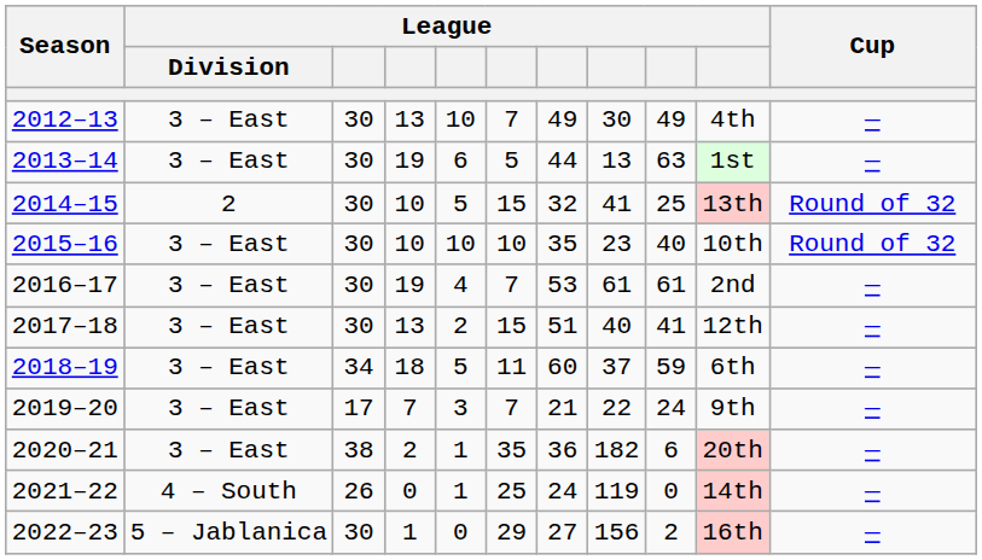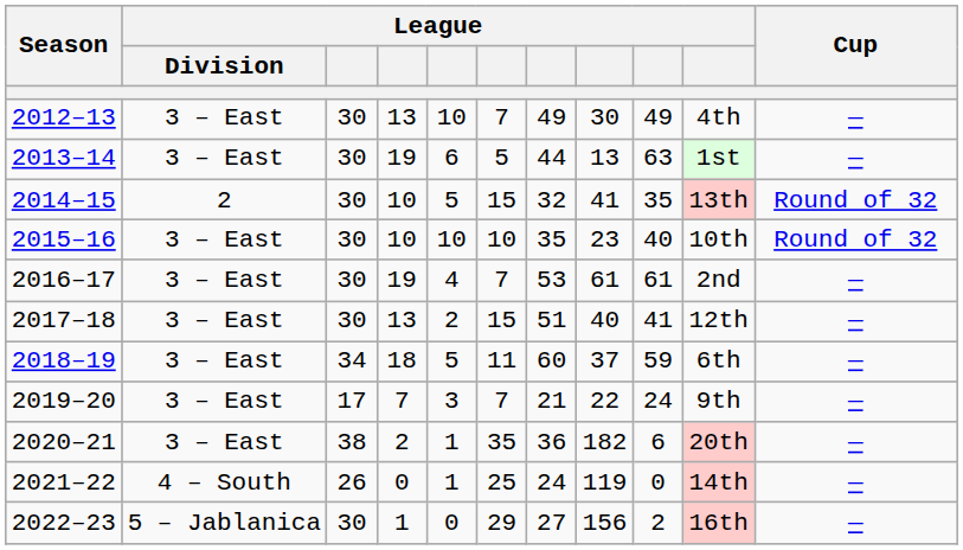2014–15 | column 9: 25 -> 35
